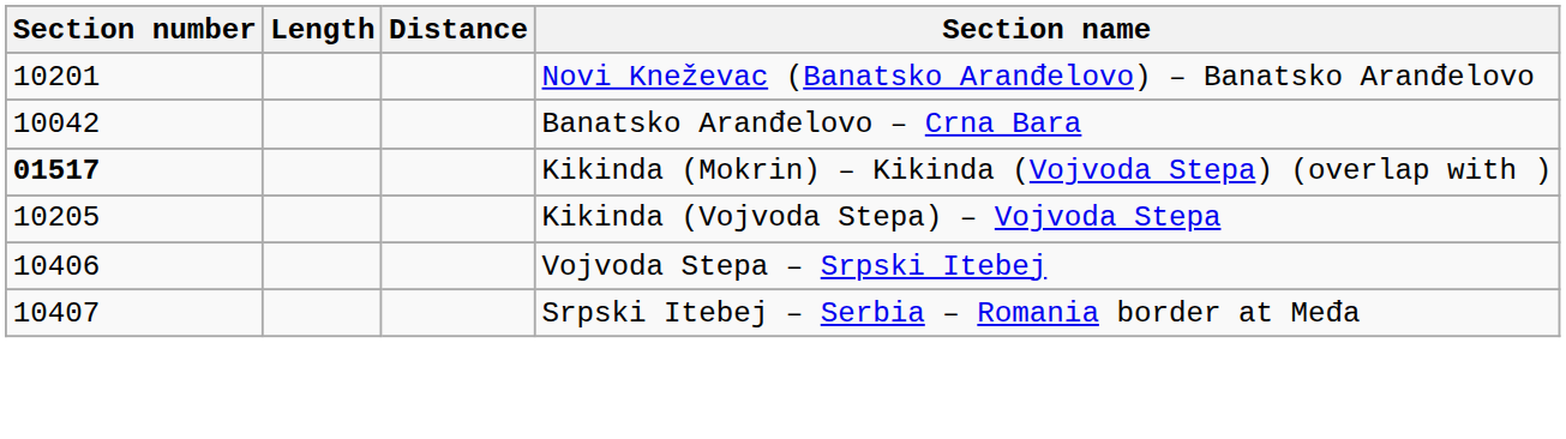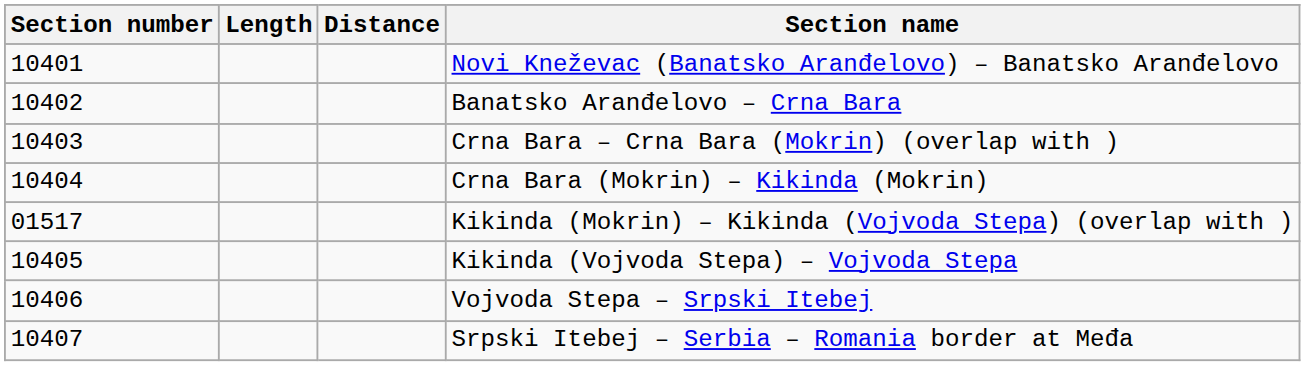Novi Kneževac (Banatsko Aranđelovo) – Banatsko Aranđelovo | Section number: 10201 -> 10401
Banatsko Aranđelovo – Crna Bara | Section number: 10042 -> 10402
+ row: 10403 | Crna Bara – Crna Bara (Mokrin) (overlap with )
+ row: 10404 | Crna Bara (Mokrin) – Kikinda (Mokrin)
Kikinda (Mokrin) – Kikinda (Vojvoda Stepa) (overlap with ) | Section number: bold -> normal
Kikinda (Vojvoda Stepa) – Vojvoda Stepa | Section number: 10205 -> 10405
